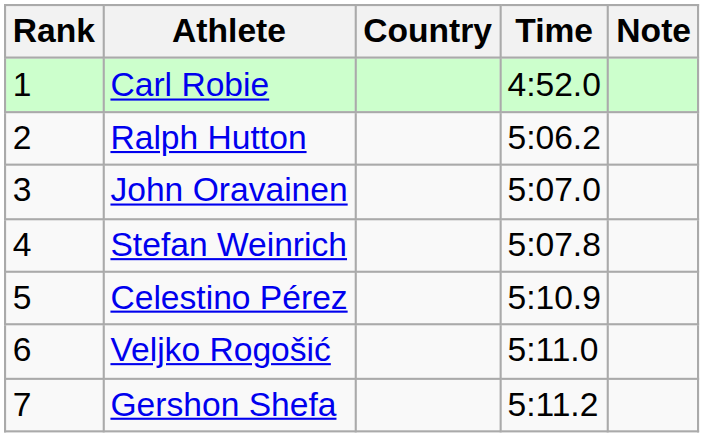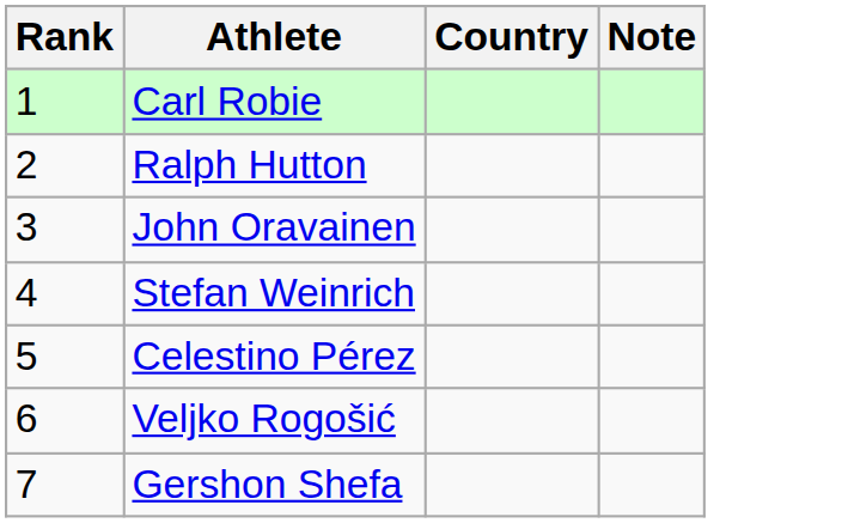- column: Time | 4:52.0 | 5:06.2 | 5:07.0 | 5:07.8 | 5:10.9 | 5:11.0 | 5:11.2
